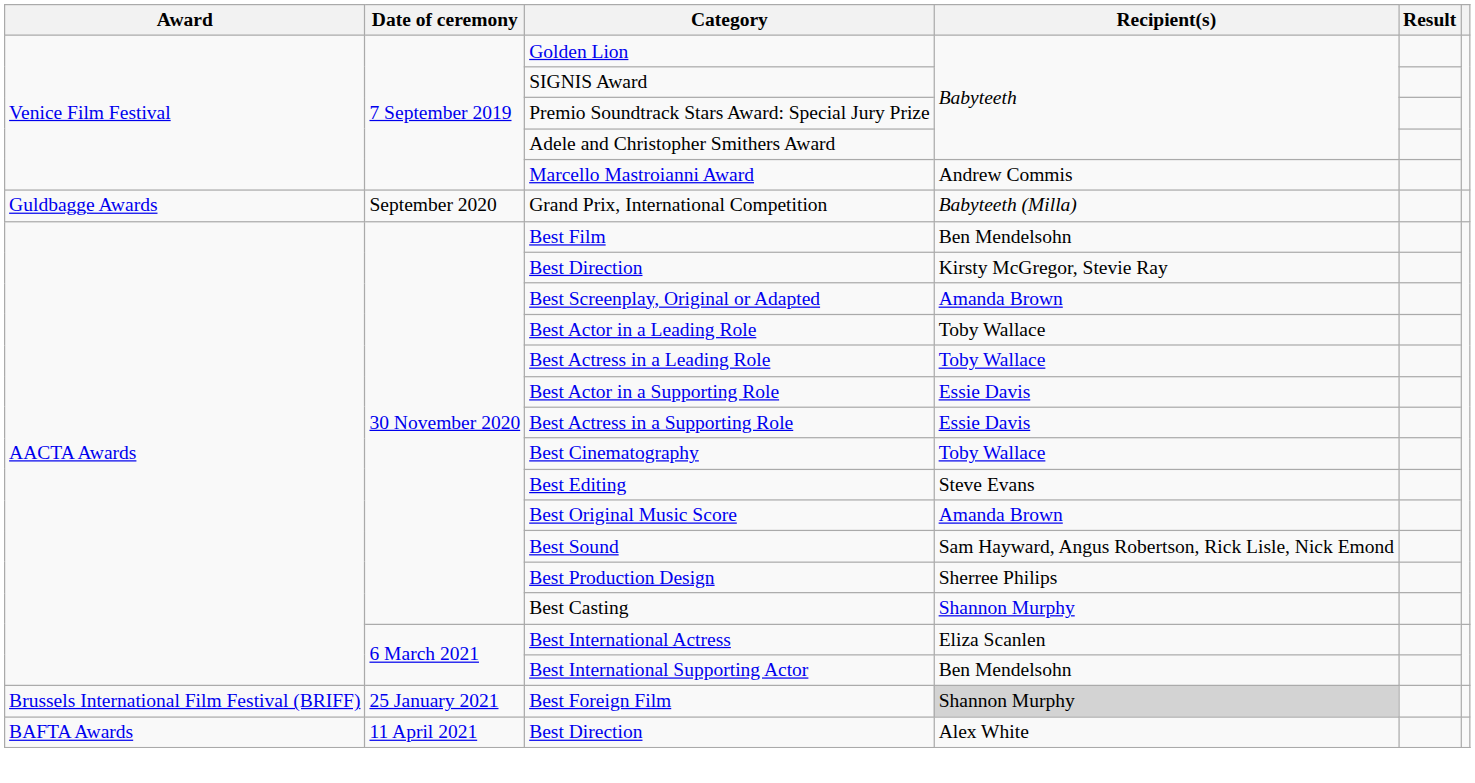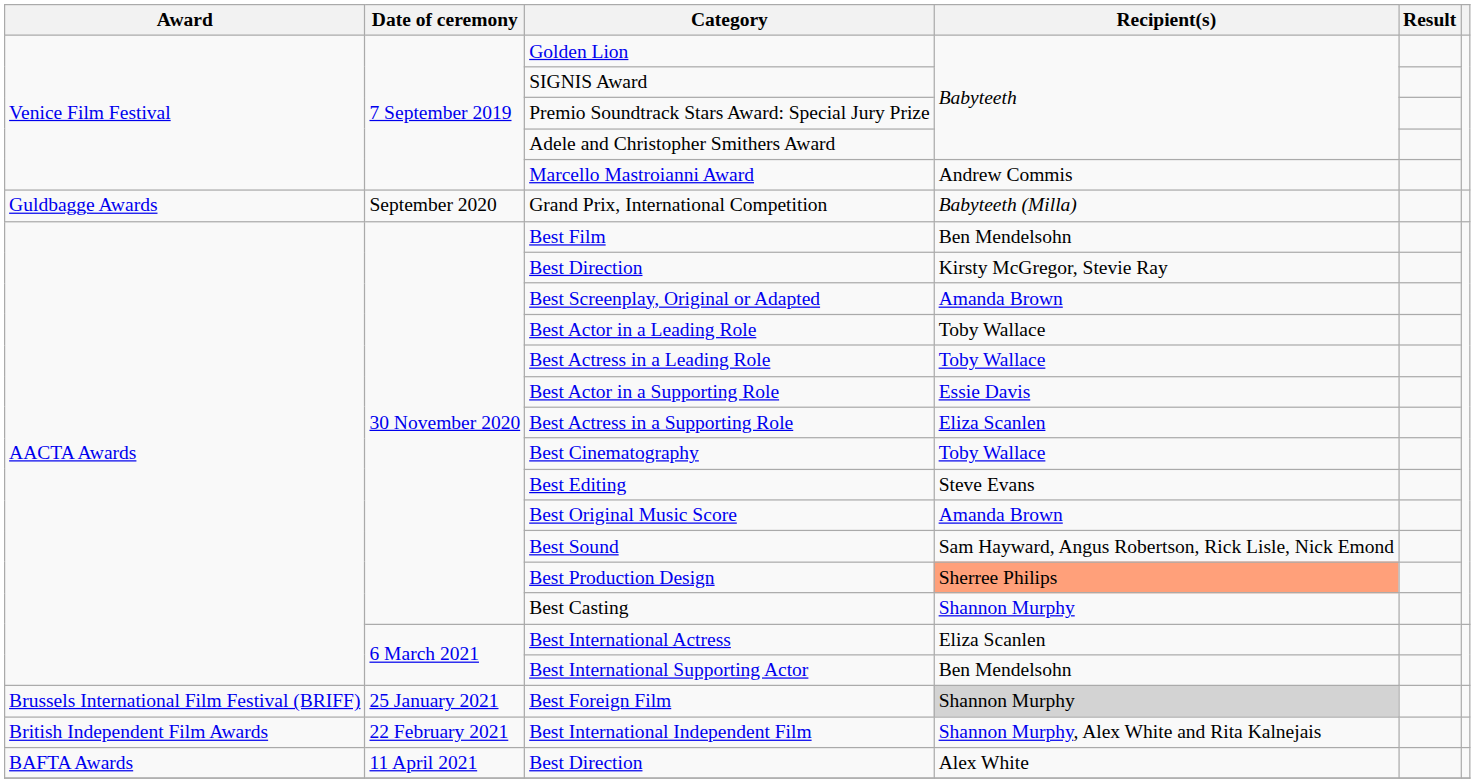Best Actress in a Supporting Role | Recipient(s): Essie Davis -> Eliza Scanlen
Best Production Design | Recipient(s): no background -> lightsalmon background
+ row: British Independent Film Awards | 22 February 2021 | Best International Independent Film | Shannon Murphy, Alex White and Rita Kalnejais
